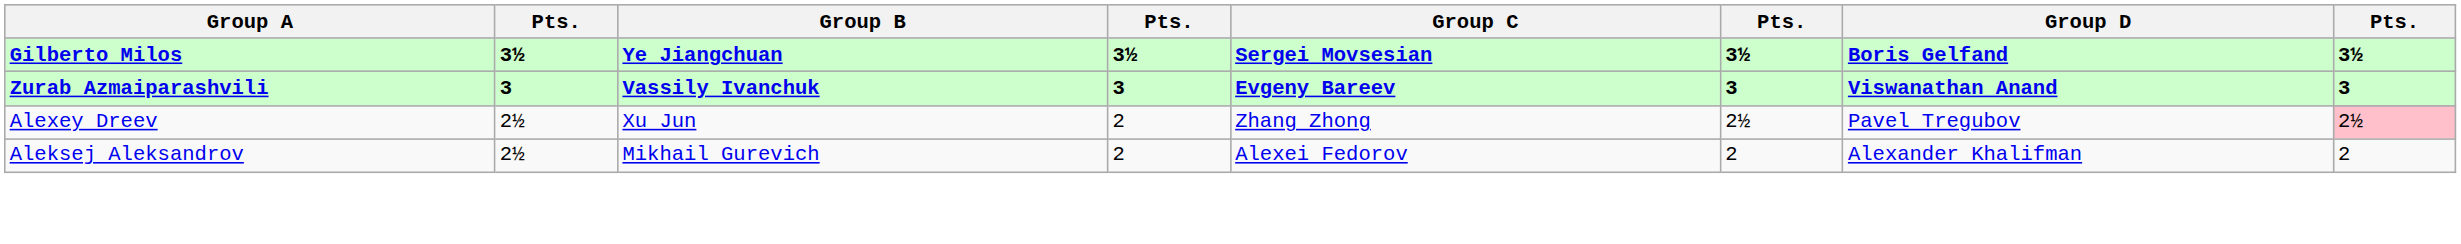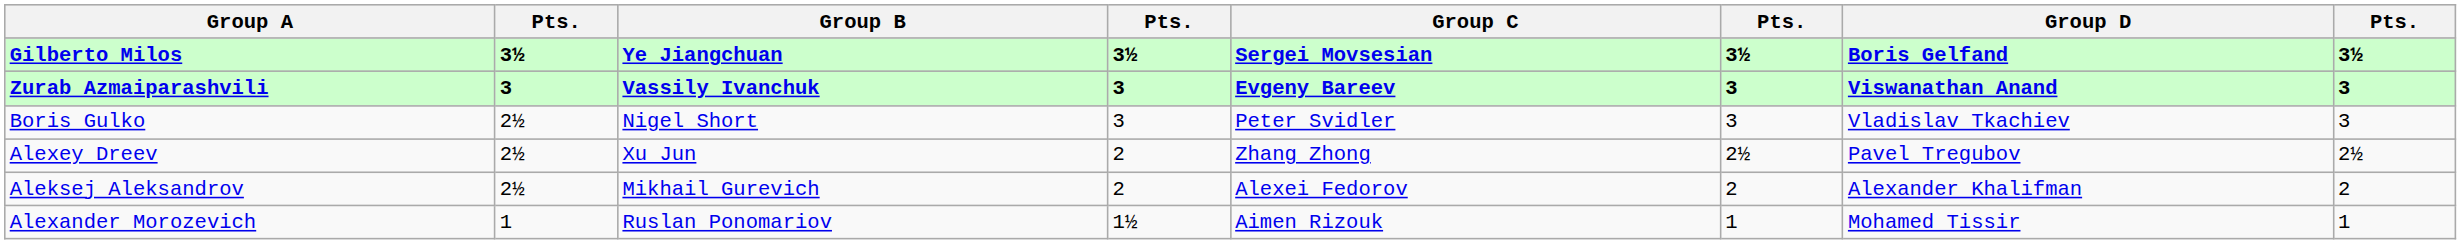+ row: Boris Gulko | 2½ | Nigel Short | 3 | Peter Svidler | 3 | Vladislav Tkachiev | 3
Alexey Dreev | column 8: pink background -> no background
+ row: Alexander Morozevich | 1 | Ruslan Ponomariov | 1½ | Aimen Rizouk | 1 | Mohamed Tissir | 1
